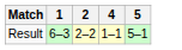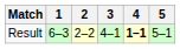+ column: 3 | 4–1
Result | 4: normal -> bold
